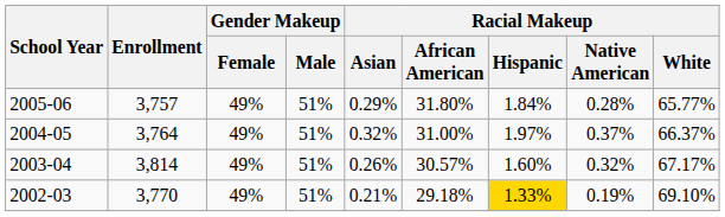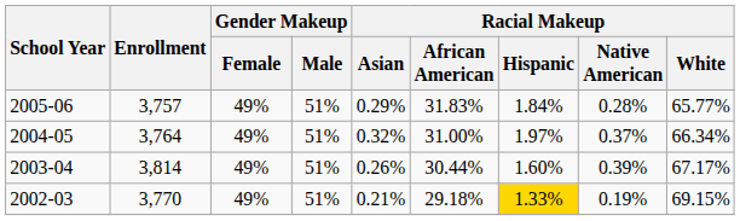2005-06 | Racial Makeup / African American: 31.80% -> 31.83%
2004-05 | Racial Makeup / White: 66.37% -> 66.34%
2003-04 | Racial Makeup / African American: 30.57% -> 30.44%
2003-04 | Racial Makeup / Native American: 0.32% -> 0.39%
2002-03 | Racial Makeup / White: 69.10% -> 69.15%
